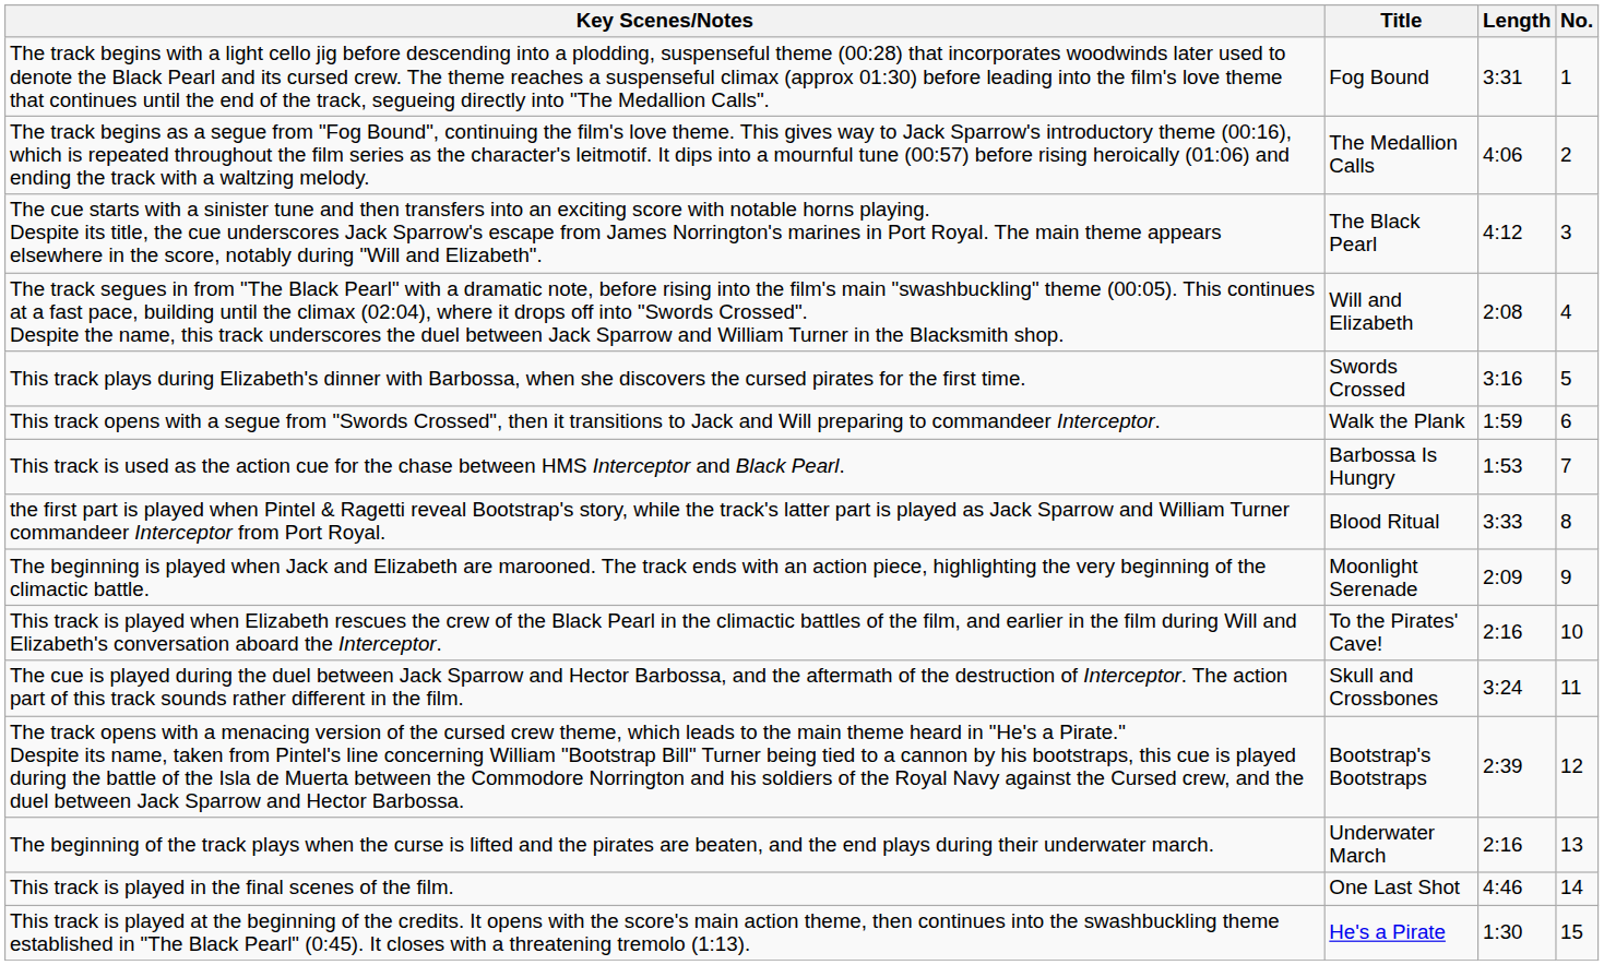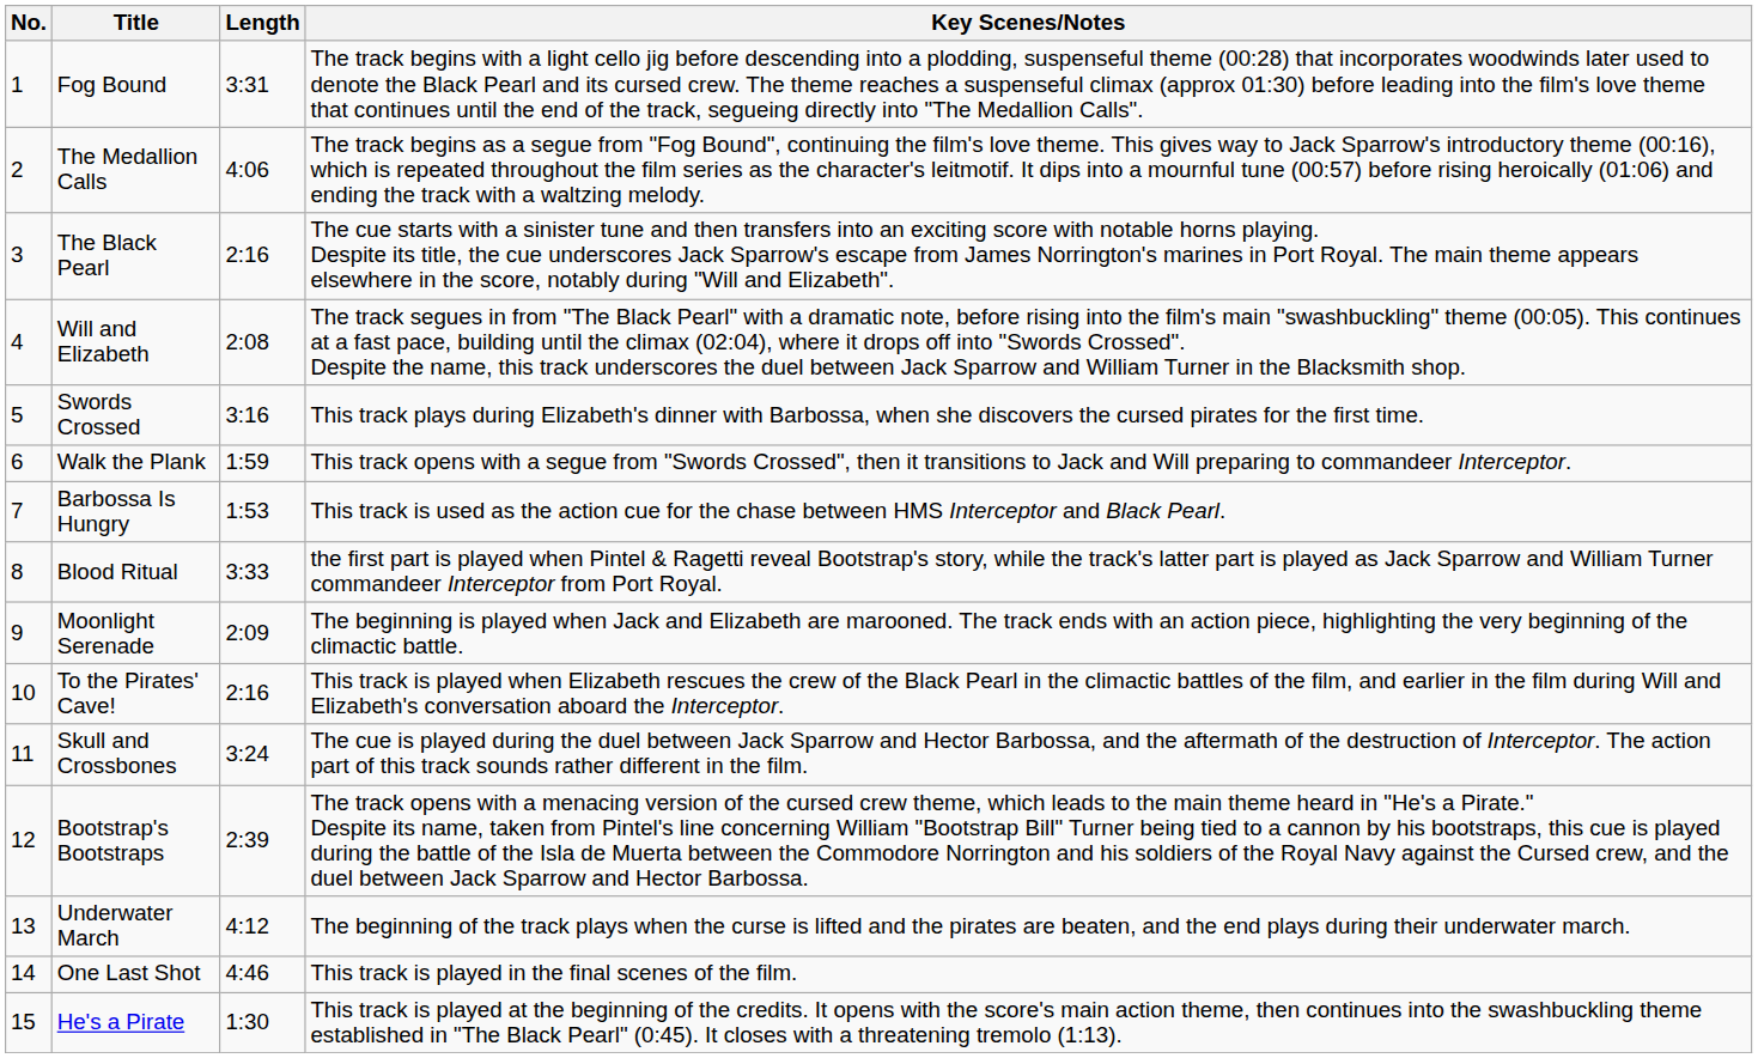columns swapped: No. <-> Key Scenes/Notes
The Black Pearl | Length: 4:12 -> 2:16
Underwater March | Length: 2:16 -> 4:12
